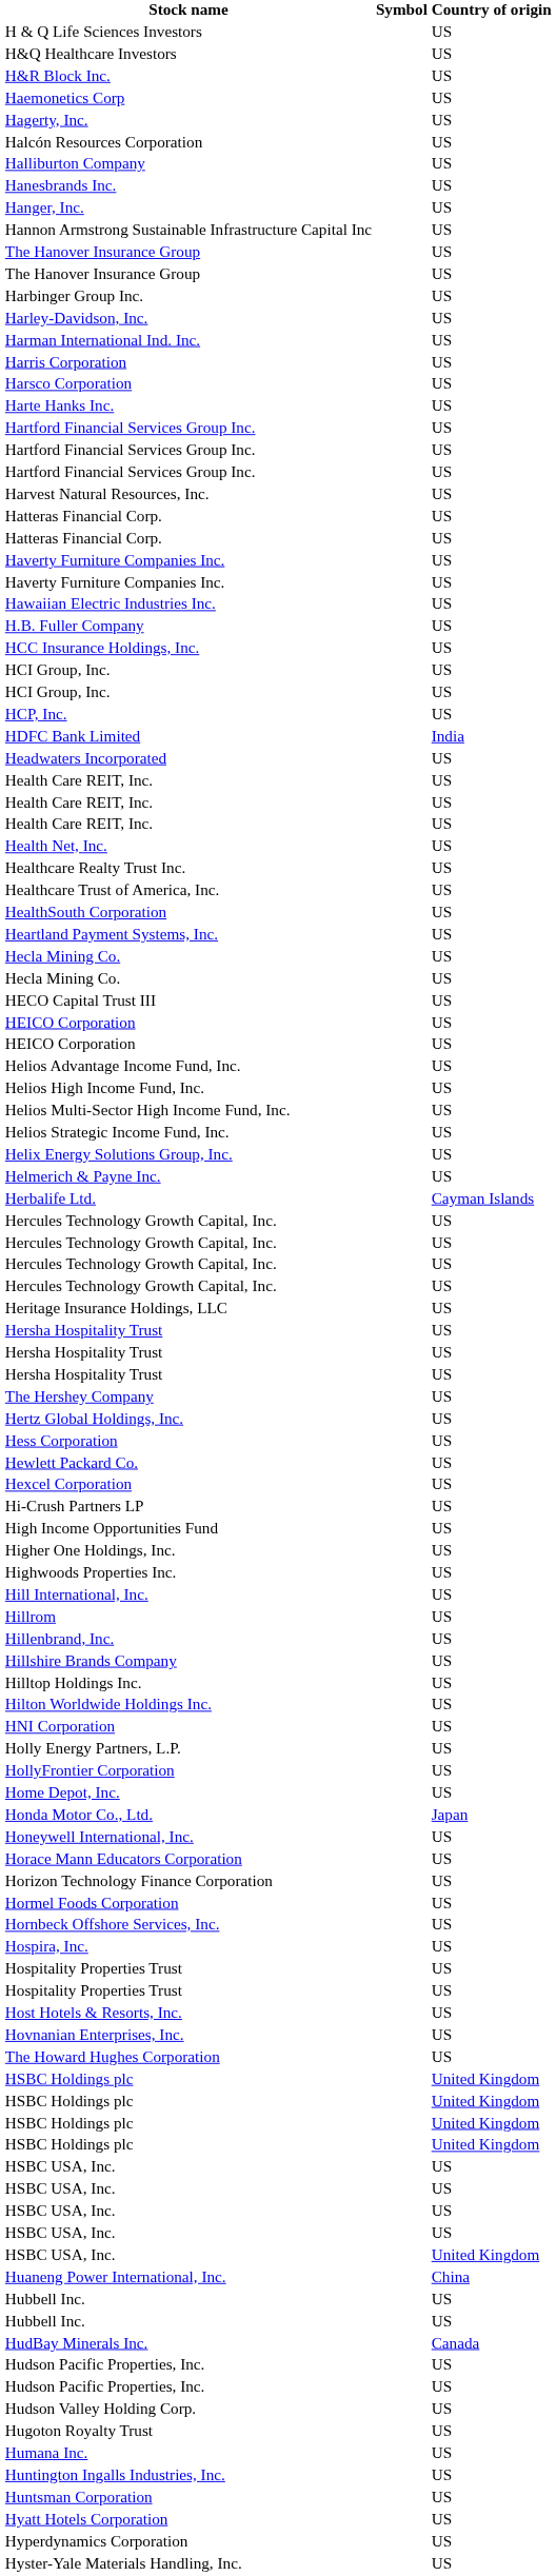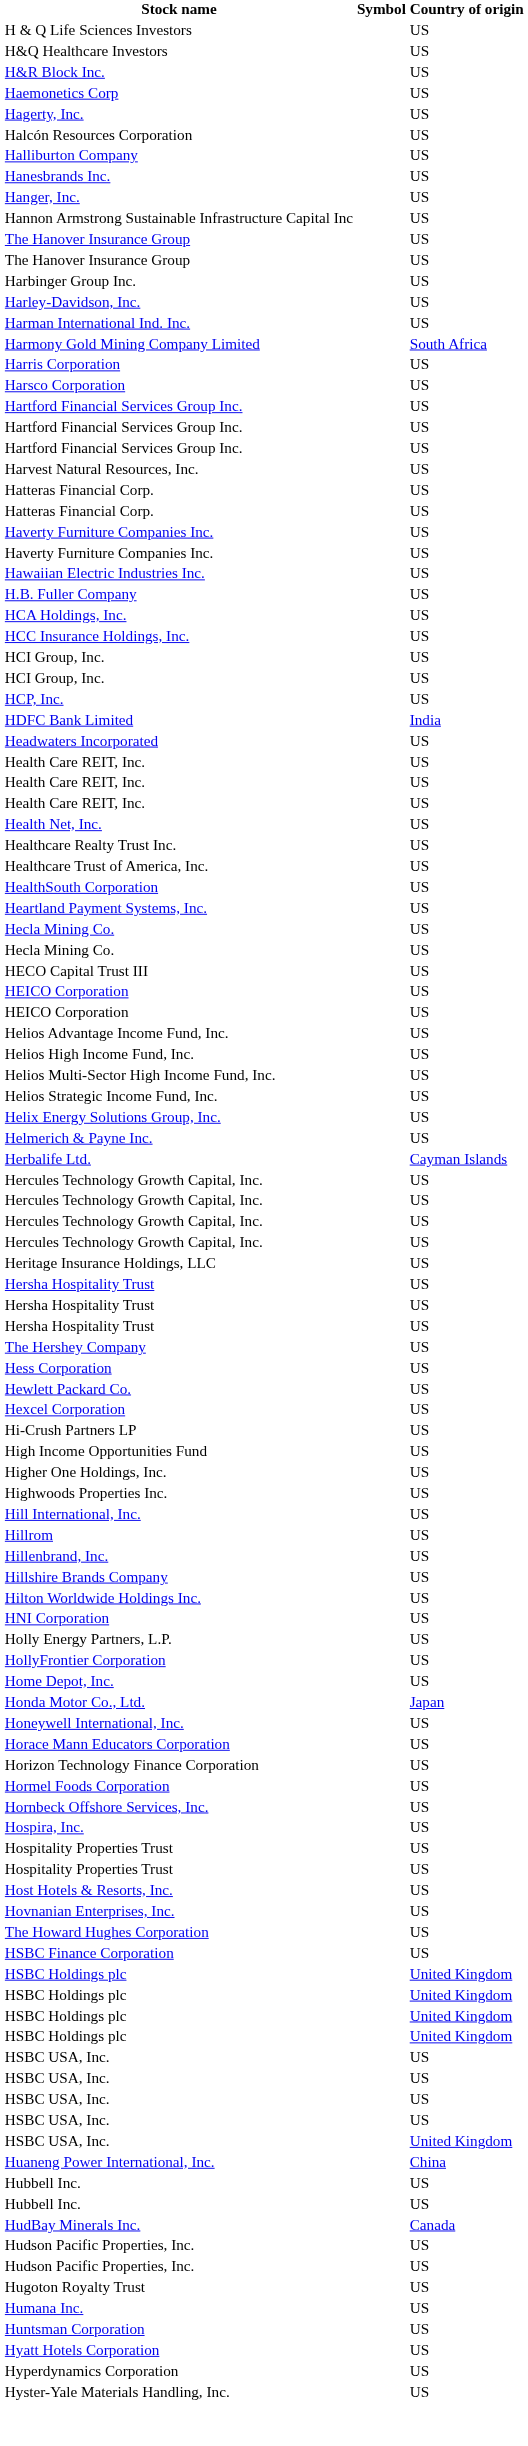+ row: Harmony Gold Mining Company Limited | South Africa
- row: Harte Hanks Inc. | US
+ row: HCA Holdings, Inc. | US
- row: Hertz Global Holdings, Inc. | US
- row: Hilltop Holdings Inc. | US
+ row: HSBC Finance Corporation | US
- row: Hudson Valley Holding Corp. | US
- row: Huntington Ingalls Industries, Inc. | US
